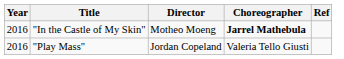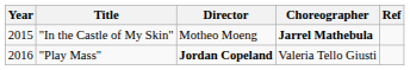"In the Castle of My Skin" | Year: 2016 -> 2015
"Play Mass" | Director: normal -> bold
